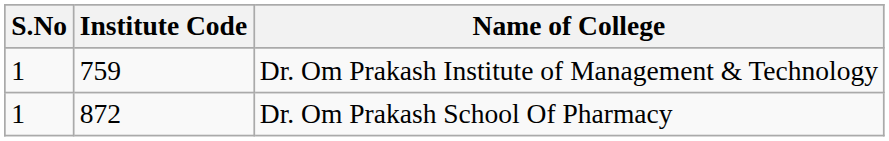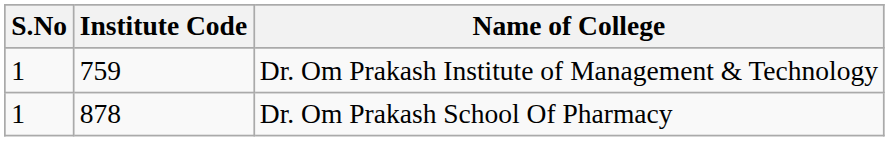Dr. Om Prakash School Of Pharmacy | Institute Code: 872 -> 878
